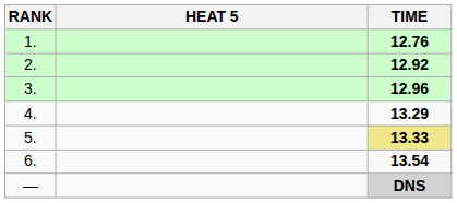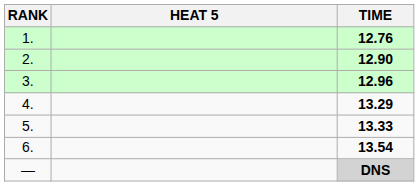2. | TIME: 12.92 -> 12.90
5. | TIME: khaki background -> no background
